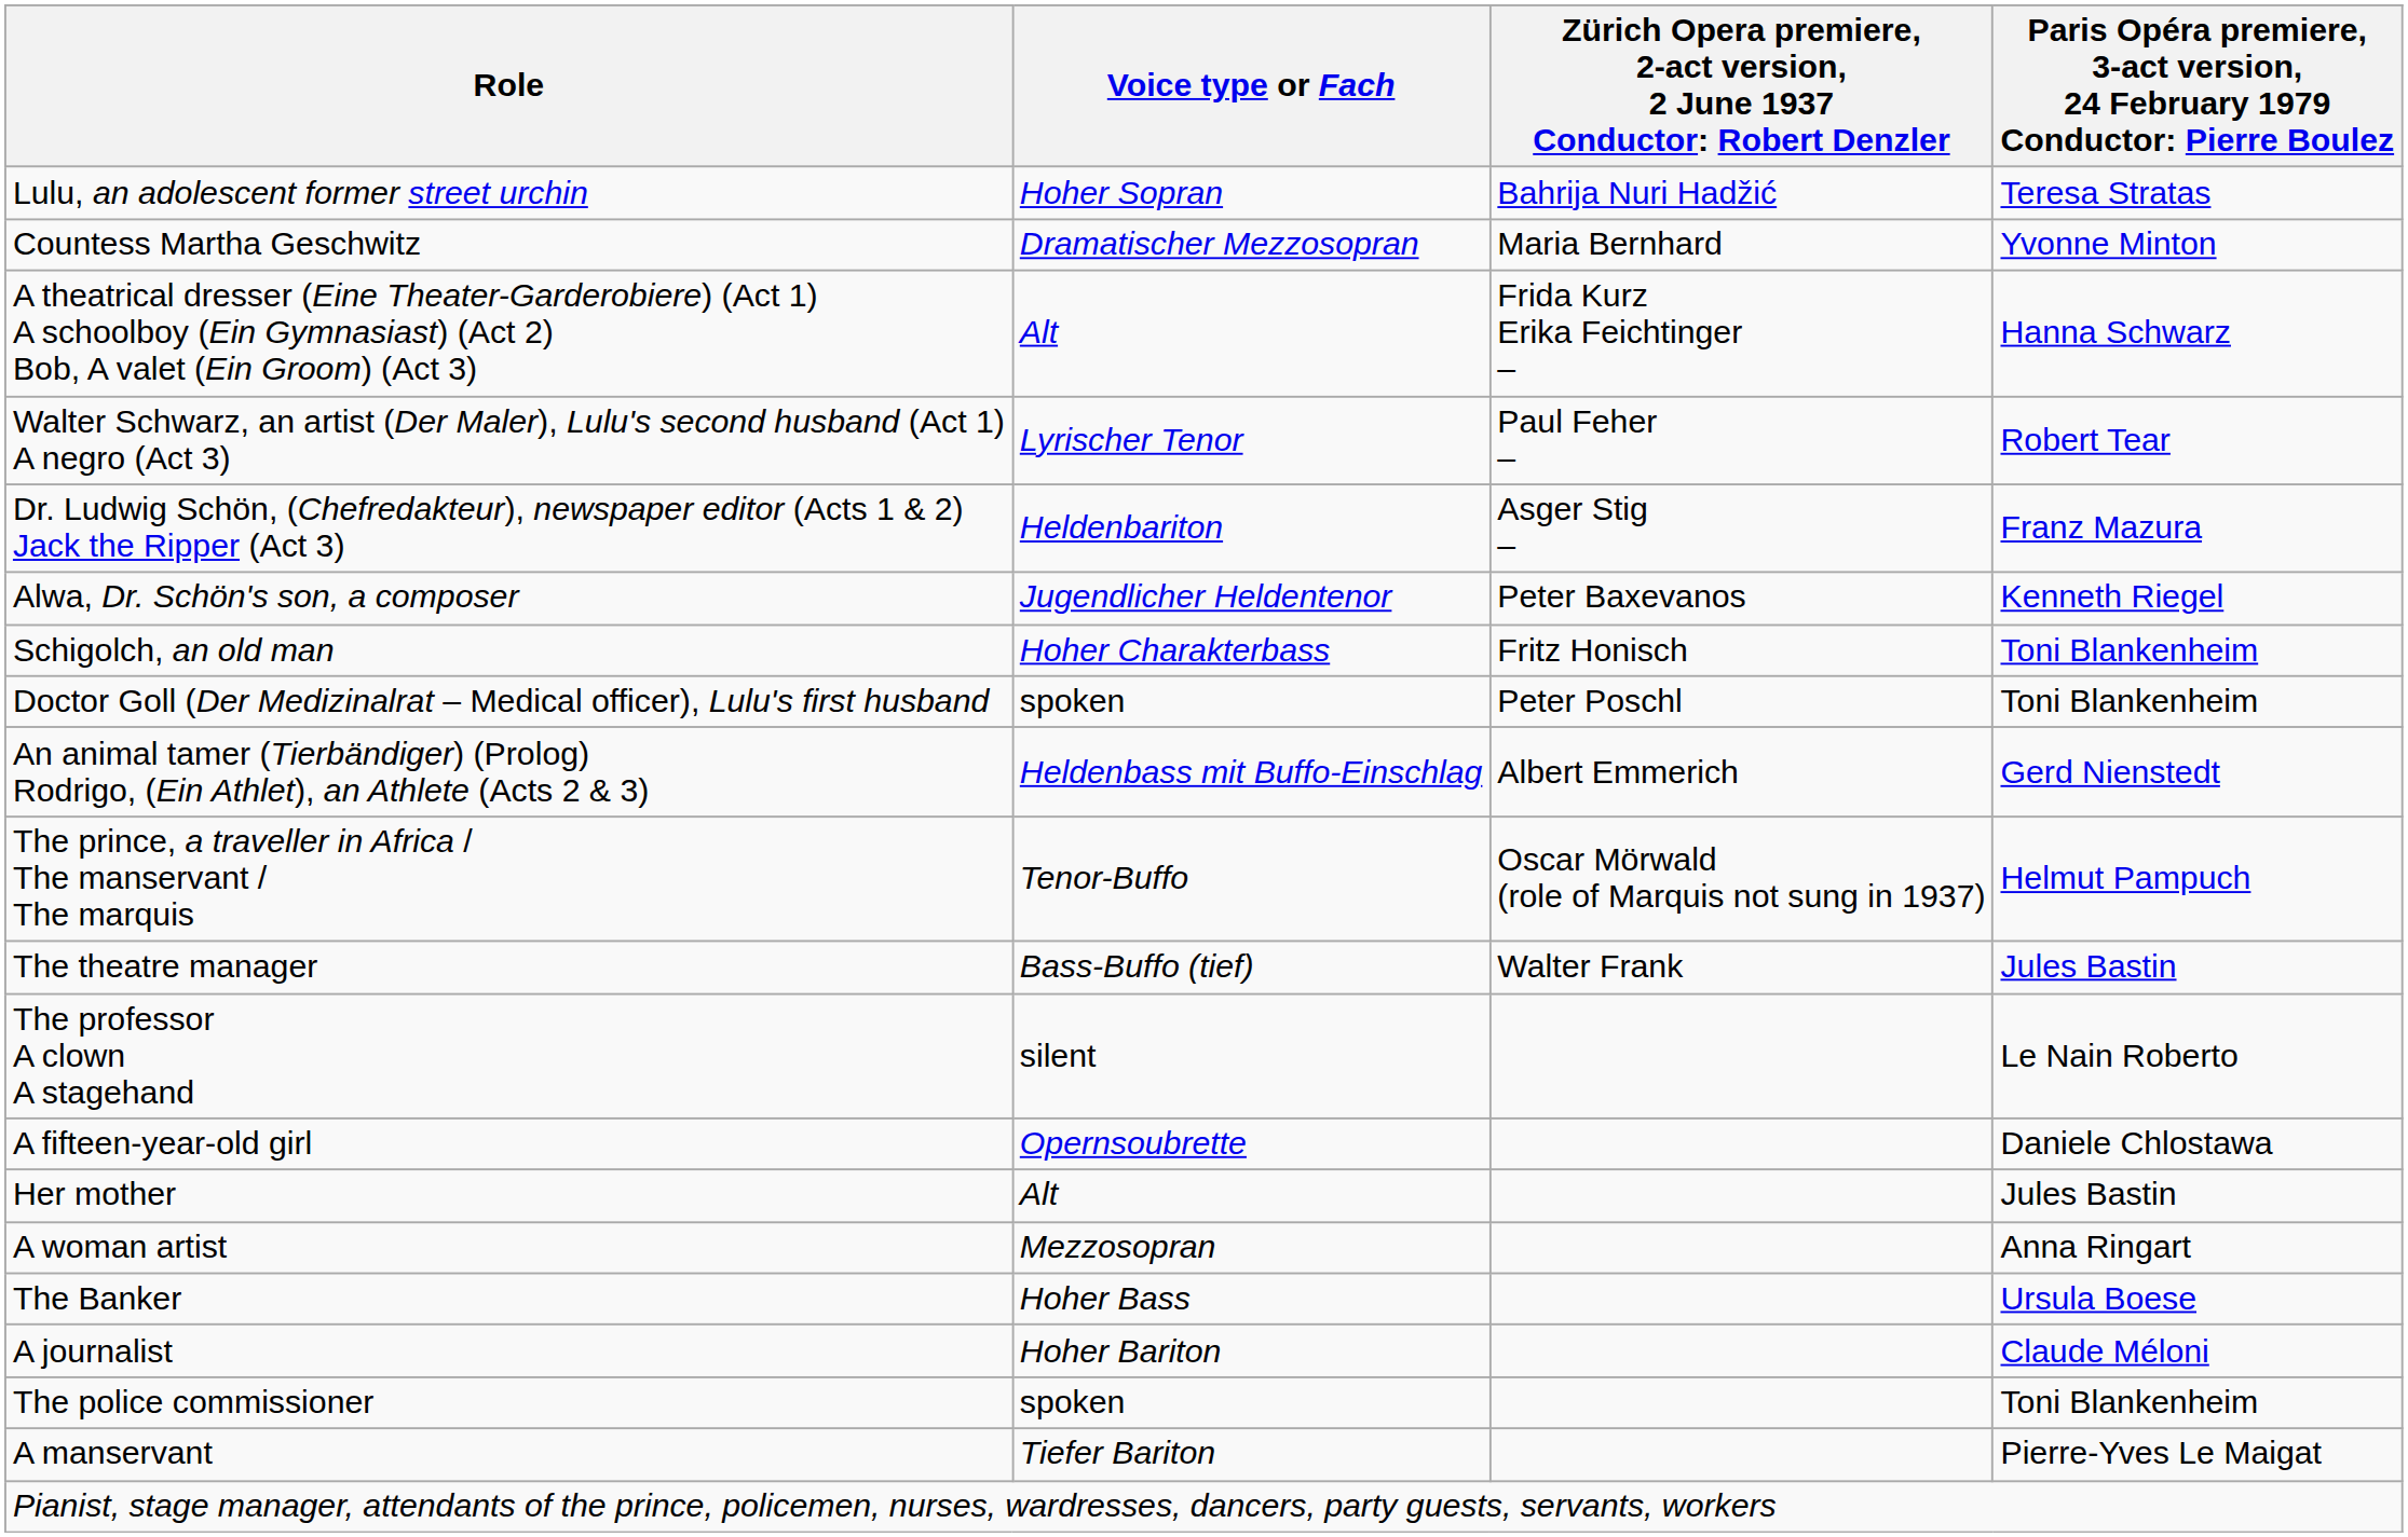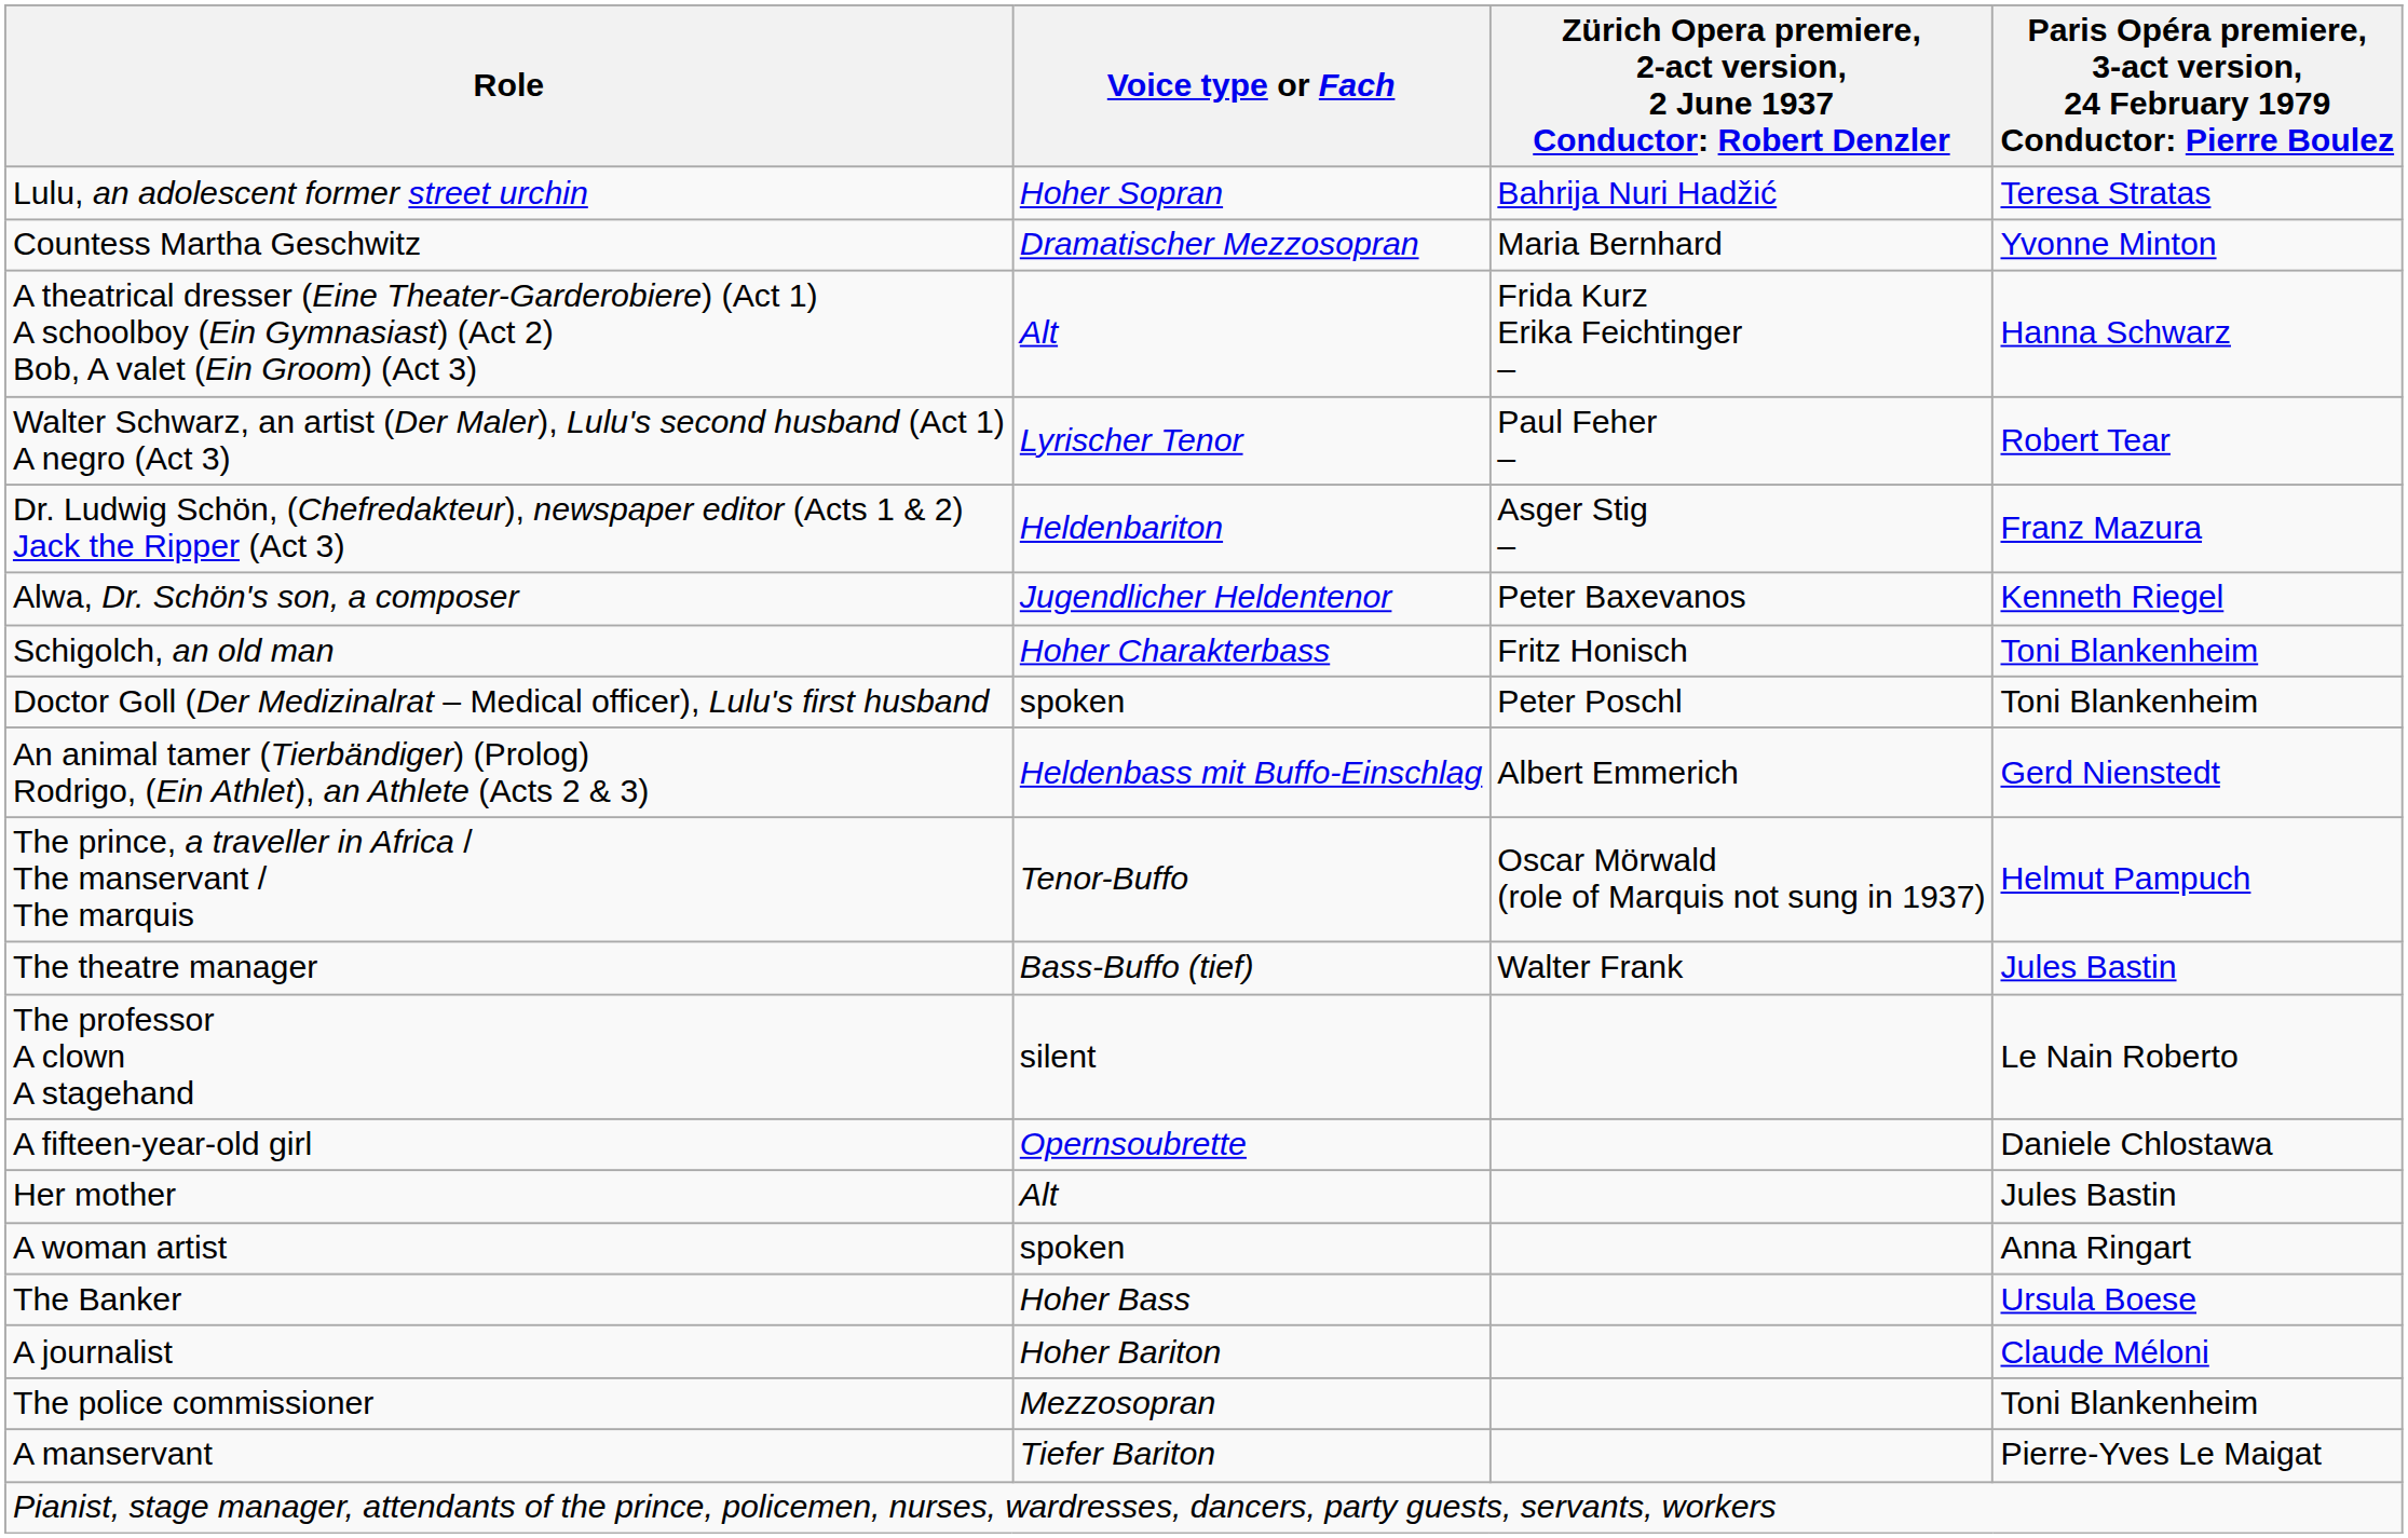A woman artist | Voice type or Fach: Mezzosopran -> spoken
The police commissioner | Voice type or Fach: spoken -> Mezzosopran
